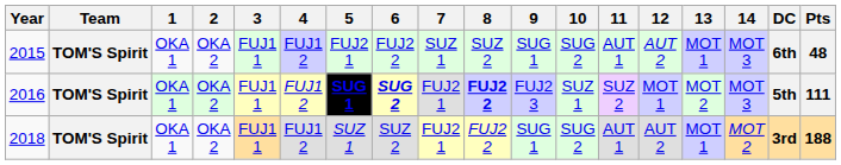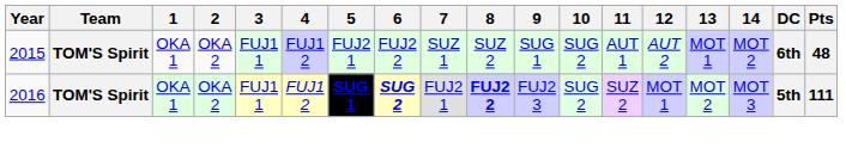2015 | 14: MOT 3 -> MOT 2
2016 | 10: SUZ 1 -> SUG 2
- row: 2018 | TOM'S Spirit | OKA 1 | OKA 2 | FUJ1 1 | FUJ1 2 | SUZ 1 | SUZ 2 | FUJ2 1 | FUJ2 2 | SUG 1 | SUG 2 | AUT 1 | AUT 2 | MOT 1 | MOT 2 | 3rd | 188
